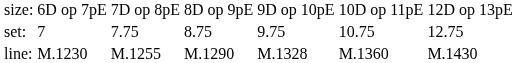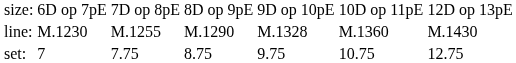rows swapped: set: <-> line:
